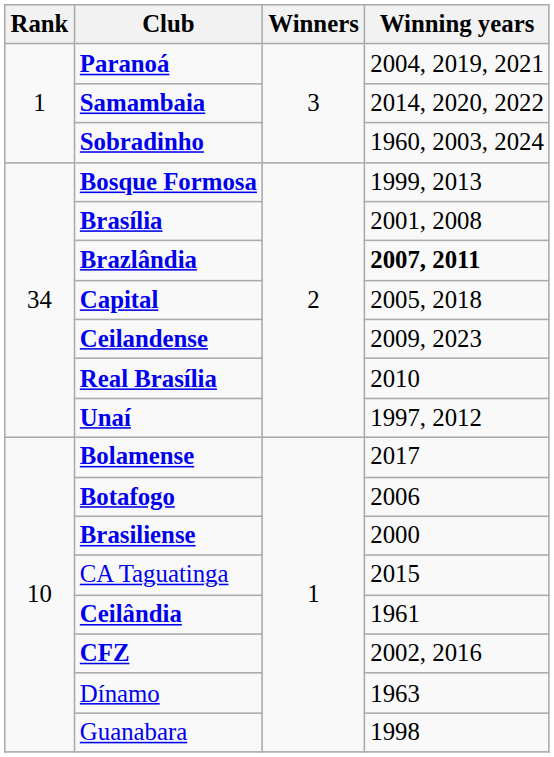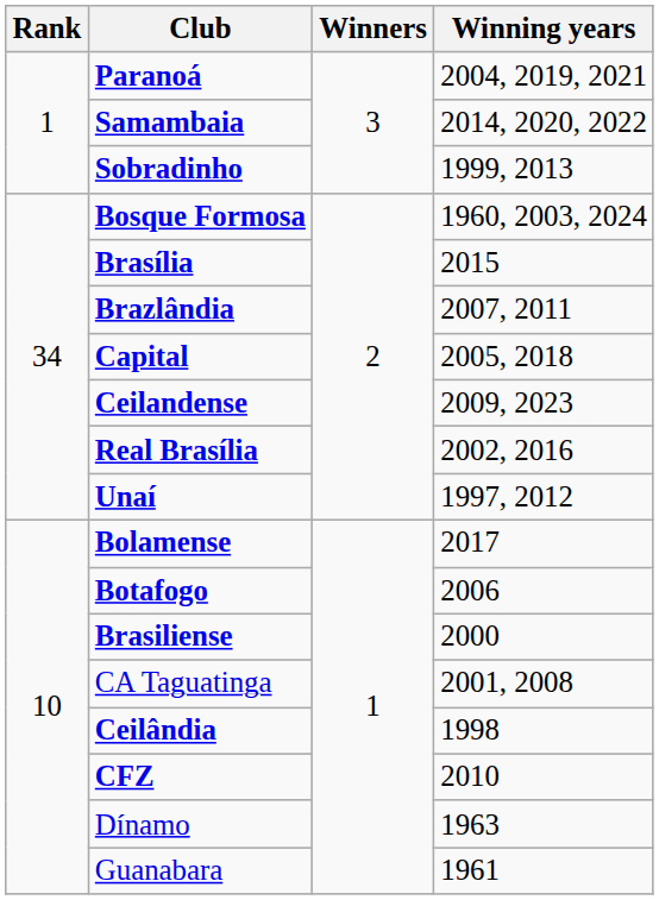Sobradinho | Winning years: 1960, 2003, 2024 -> 1999, 2013
Bosque Formosa | Winning years: 1999, 2013 -> 1960, 2003, 2024
Brasília | Winning years: 2001, 2008 -> 2015
Brazlândia | Winning years: bold -> normal
Real Brasília | Winning years: 2010 -> 2002, 2016
CA Taguatinga | Winning years: 2015 -> 2001, 2008
Ceilândia | Winning years: 1961 -> 1998
CFZ | Winning years: 2002, 2016 -> 2010
Guanabara | Winning years: 1998 -> 1961
